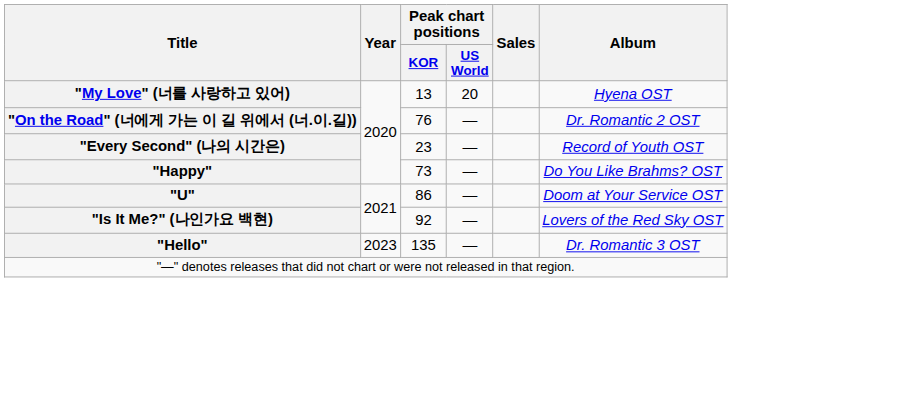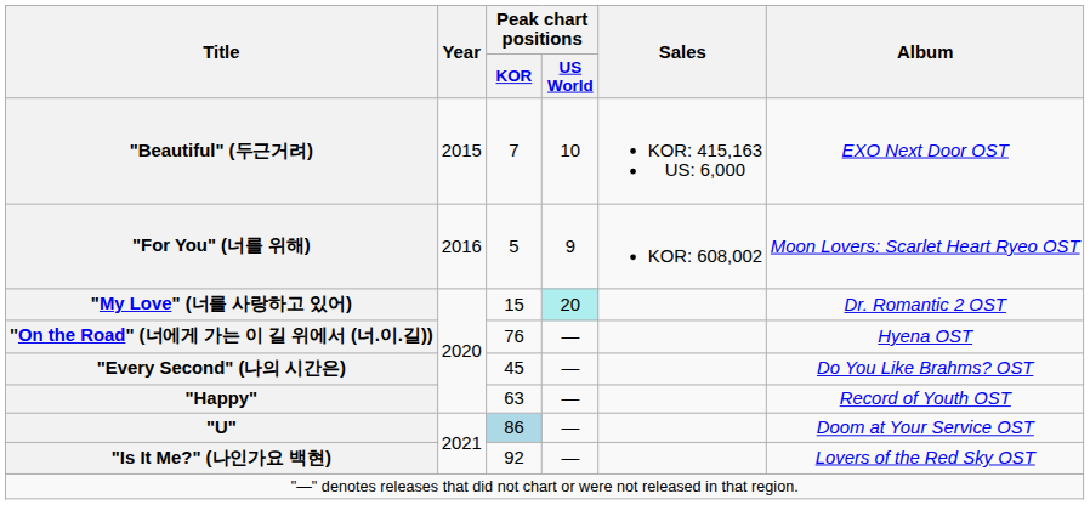+ row: "Beautiful" (두근거려) | 2015 | 7 | 10 | KOR: 415,163 US: 6,000 | EXO Next Door OST
+ row: "For You" (너를 위해) | 2016 | 5 | 9 | KOR: 608,002 | Moon Lovers: Scarlet Heart Ryeo OST
"My Love" (너를 사랑하고 있어) | Peak chart positions / KOR: 13 -> 15
"My Love" (너를 사랑하고 있어) | Peak chart positions / US World: no background -> paleturquoise background
"My Love" (너를 사랑하고 있어) | Album: Hyena OST -> Dr. Romantic 2 OST
"On the Road" (너에게 가는 이 길 위에서 (너.이.길)) | Album: Dr. Romantic 2 OST -> Hyena OST
"Every Second" (나의 시간은) | Peak chart positions / KOR: 23 -> 45
"Every Second" (나의 시간은) | Album: Record of Youth OST -> Do You Like Brahms? OST
"Happy" | Peak chart positions / KOR: 73 -> 63
"Happy" | Album: Do You Like Brahms? OST -> Record of Youth OST
"U" | Peak chart positions / KOR: no background -> lightblue background
- row: "Hello" | 2023 | 135 | — | Dr. Romantic 3 OST
